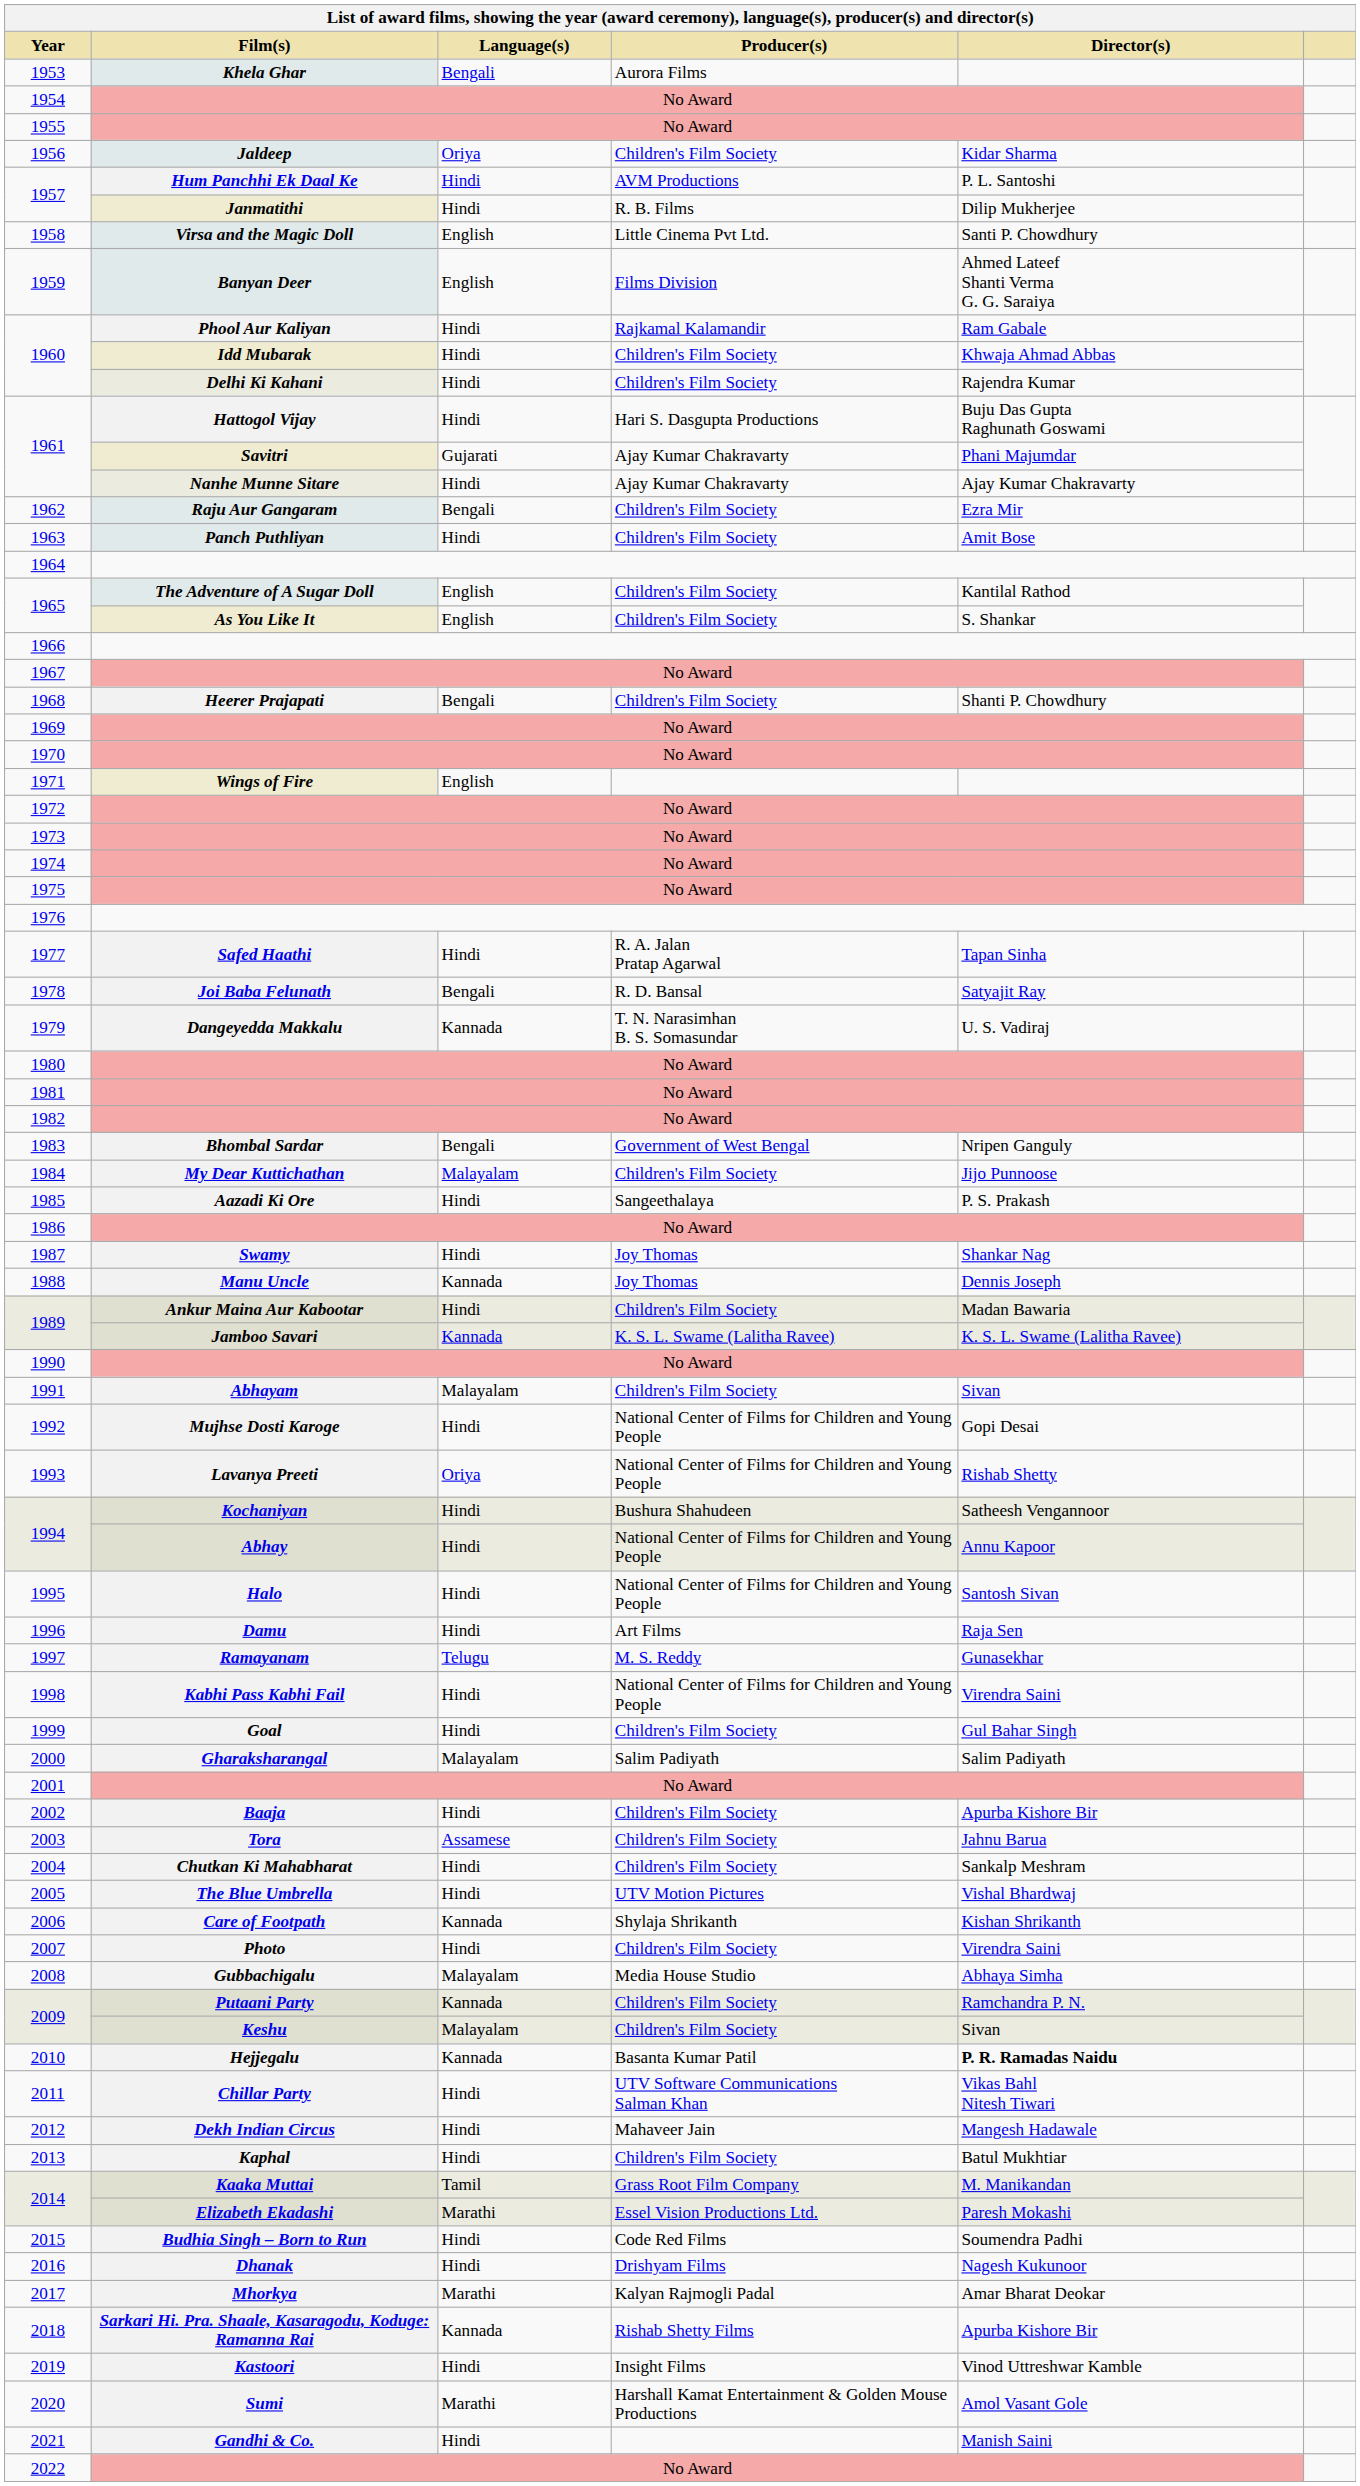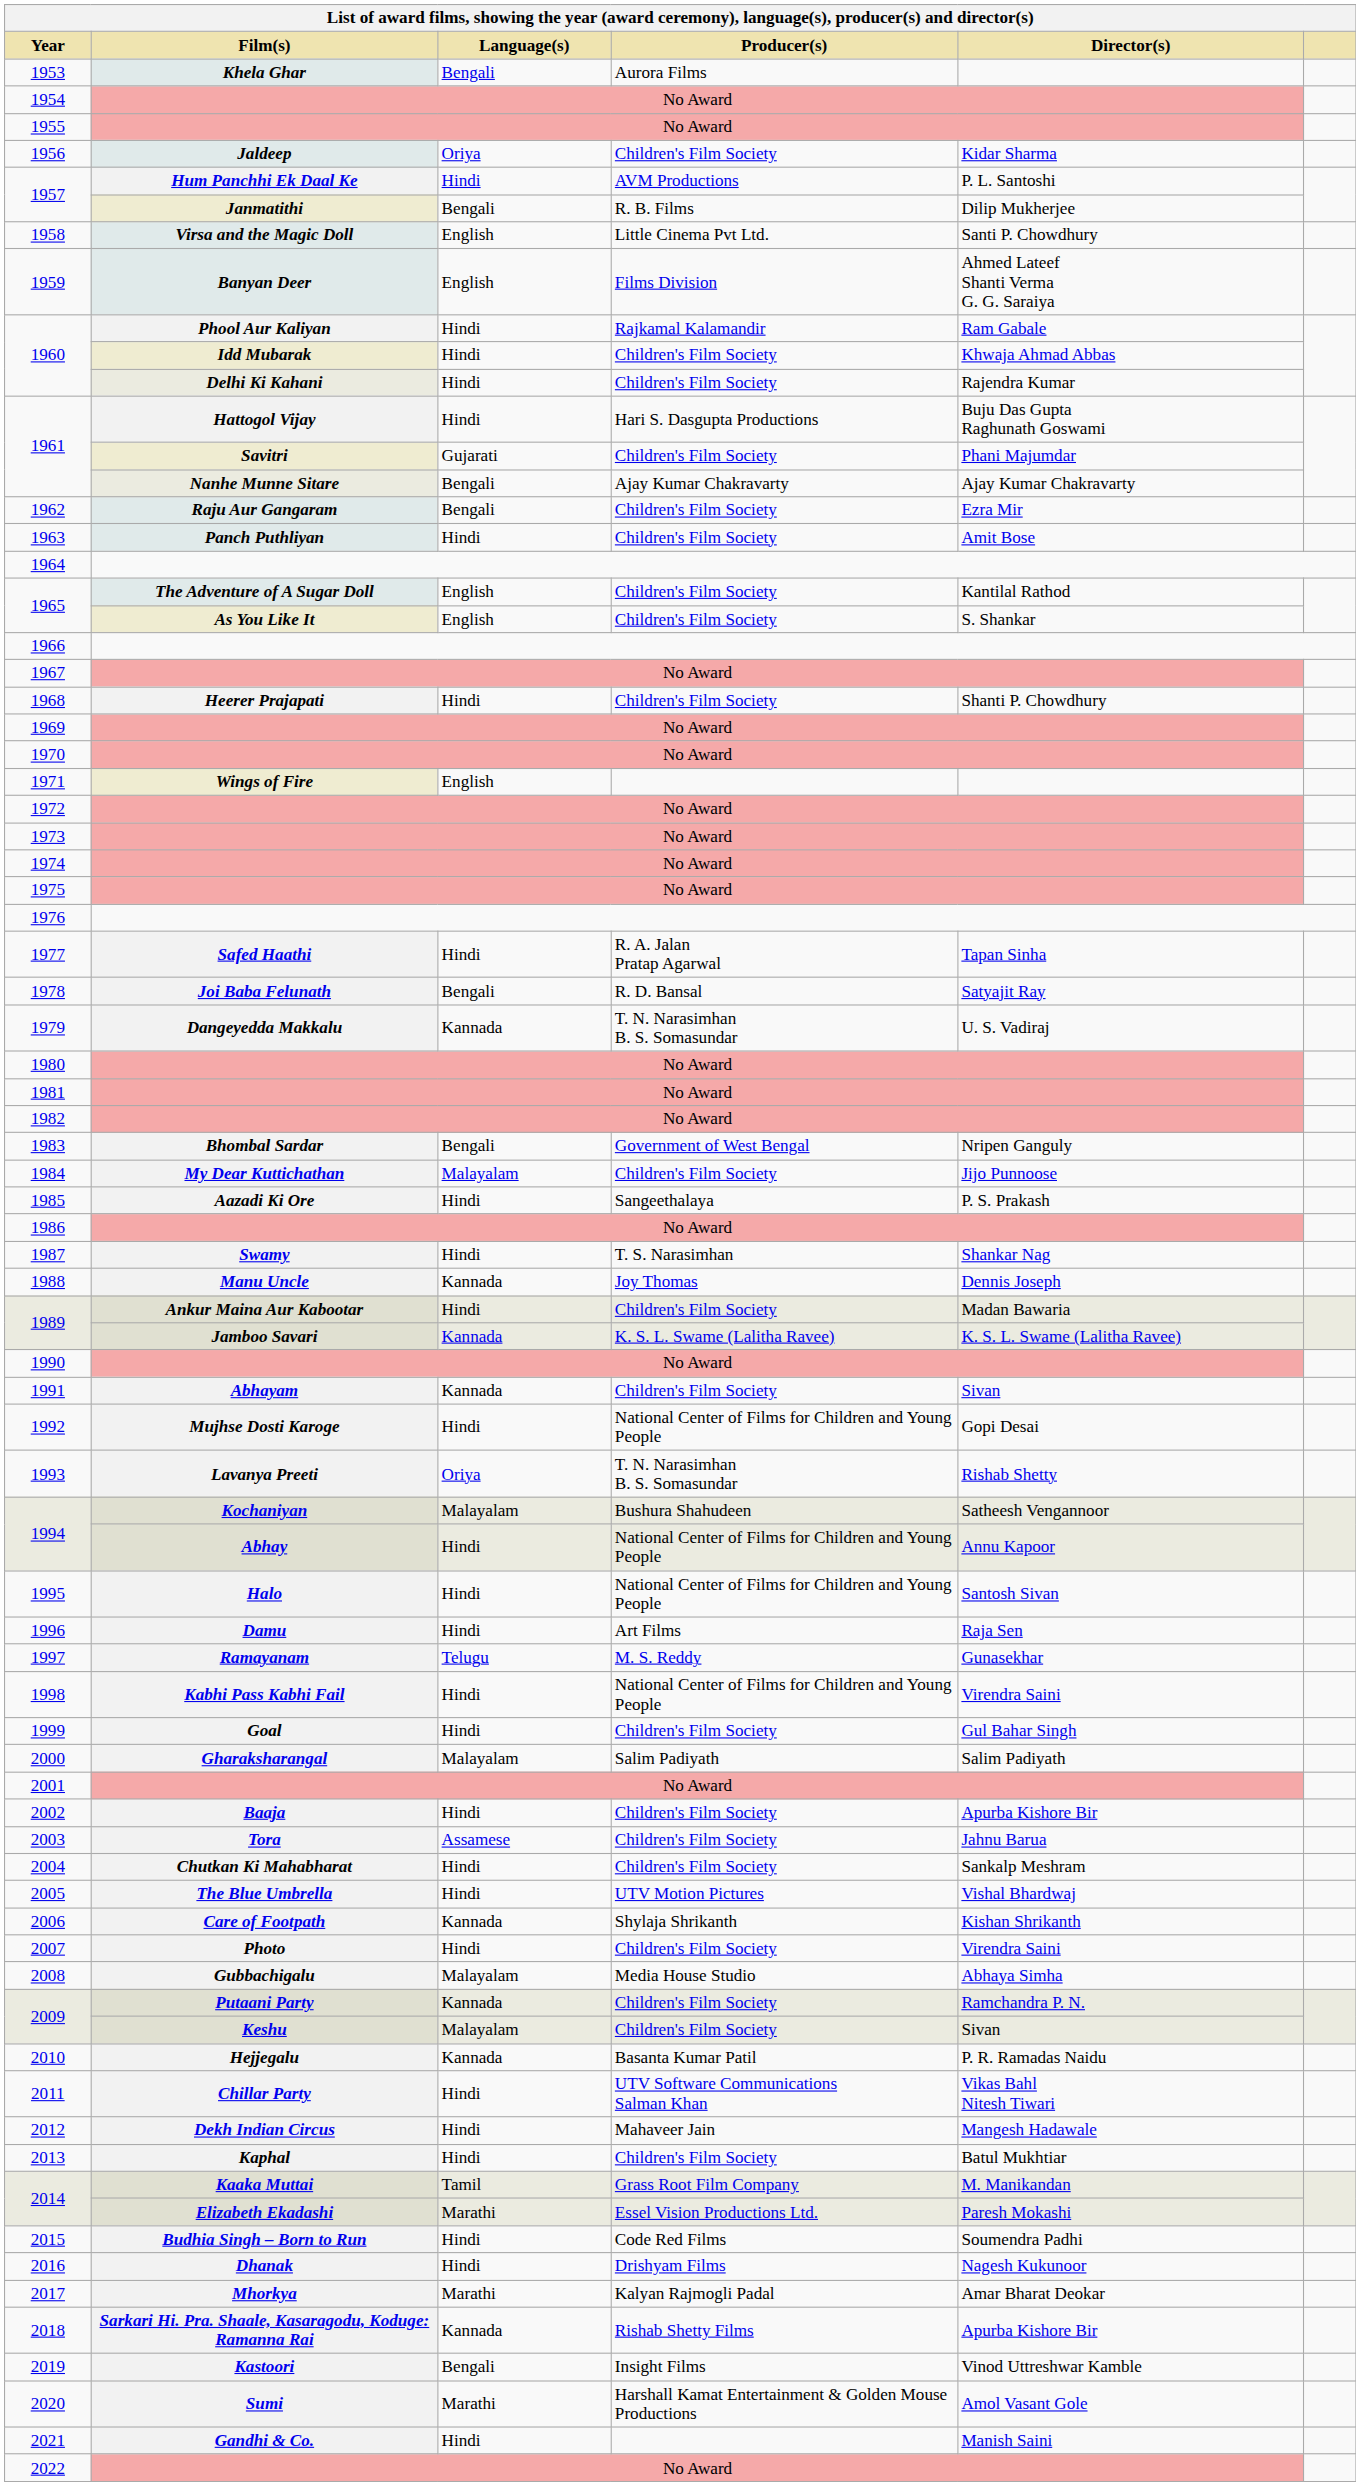1957 / Janmatithi | Language(s): Hindi -> Bengali
1961 / Savitri | Producer(s): Ajay Kumar Chakravarty -> Children's Film Society
1961 / Nanhe Munne Sitare | Language(s): Hindi -> Bengali
1968 | Language(s): Bengali -> Hindi
1987 | Producer(s): Joy Thomas -> T. S. Narasimhan
1991 | Language(s): Malayalam -> Kannada
1993 | Producer(s): National Center of Films for Children and Young People -> T. N. Narasimhan B. S. Somasundar
1994 / Kochaniyan | Language(s): Hindi -> Malayalam
2010 | Director(s): bold -> normal
2019 | Language(s): Hindi -> Bengali
